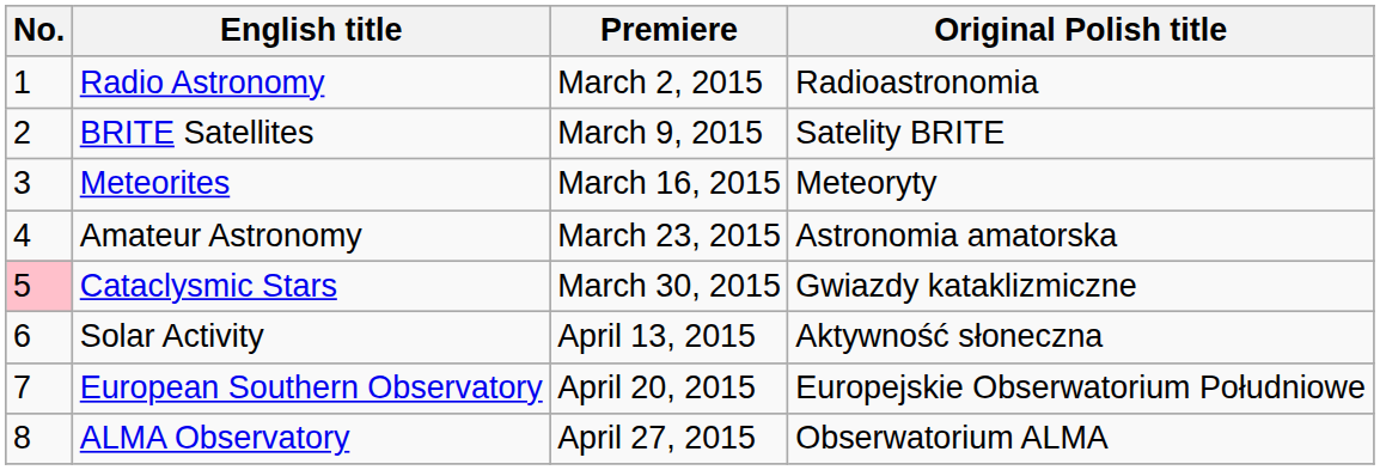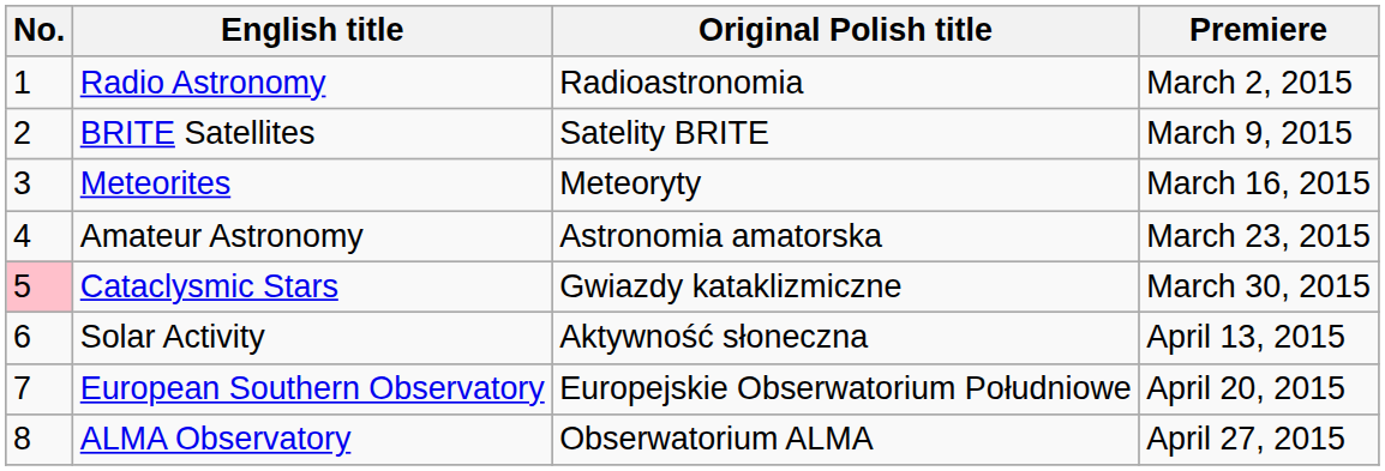columns swapped: Original Polish title <-> Premiere
